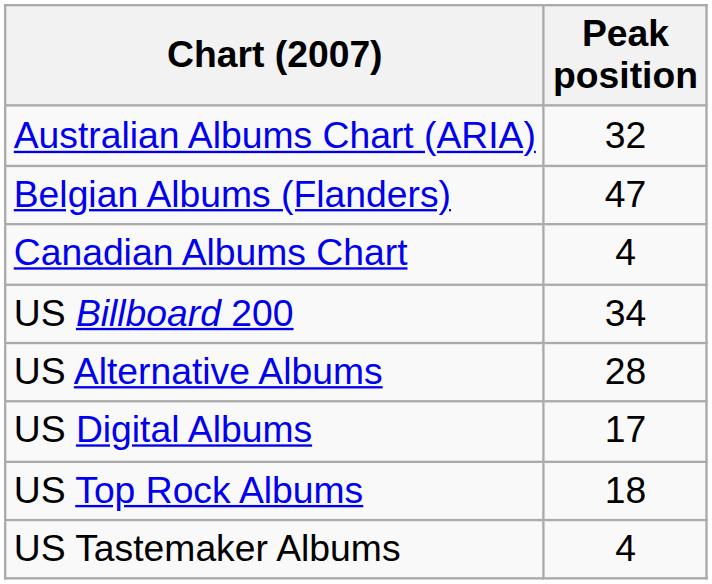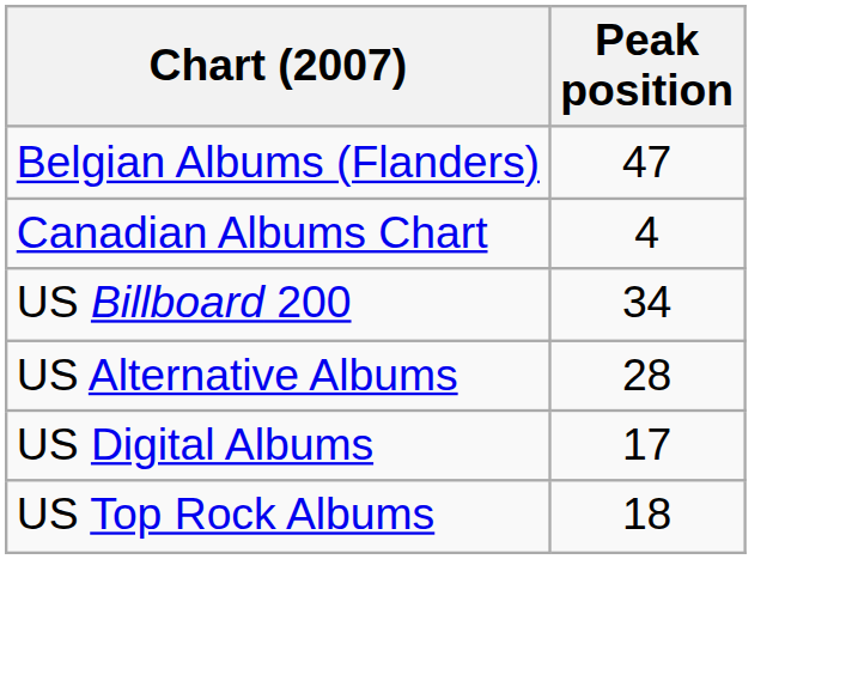- row: Australian Albums Chart (ARIA) | 32
- row: US Tastemaker Albums | 4
